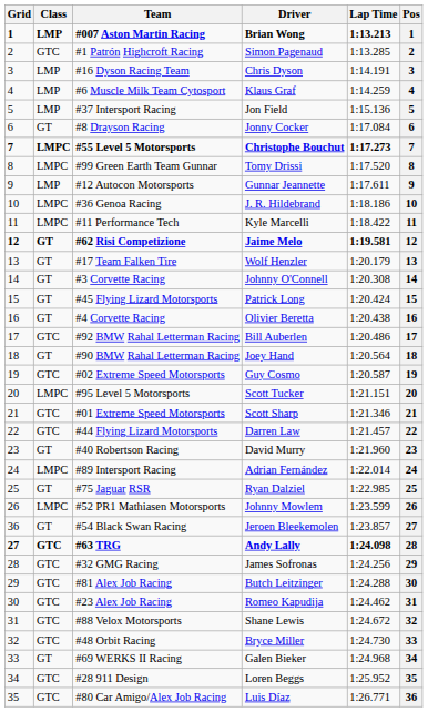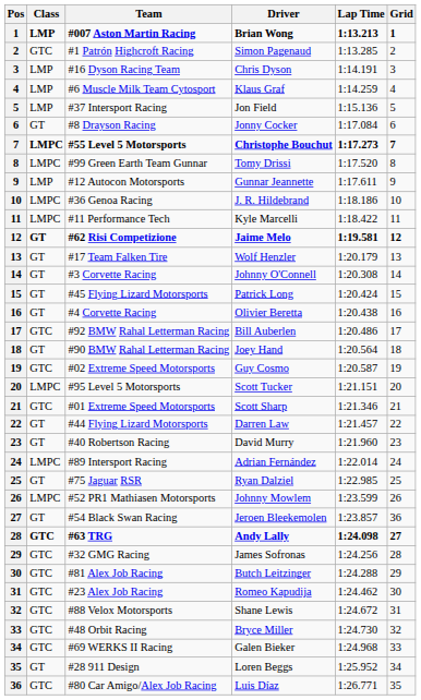columns swapped: Pos <-> Grid
#44 Flying Lizard Motorsports | Class: GTC -> GT
#69 WERKS II Racing | Class: GT -> GTC
#28 911 Design | Class: GTC -> GT
